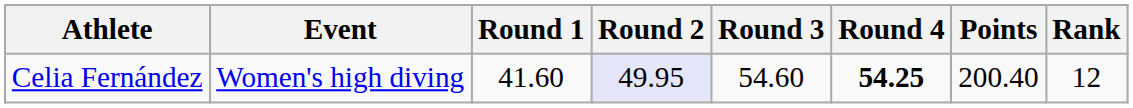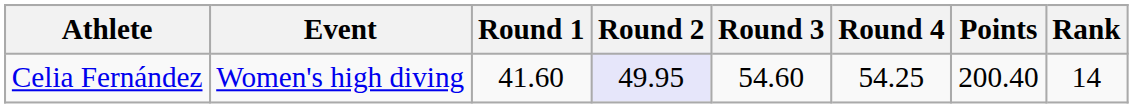Celia Fernández | Round 4: bold -> normal
Celia Fernández | Rank: 12 -> 14
